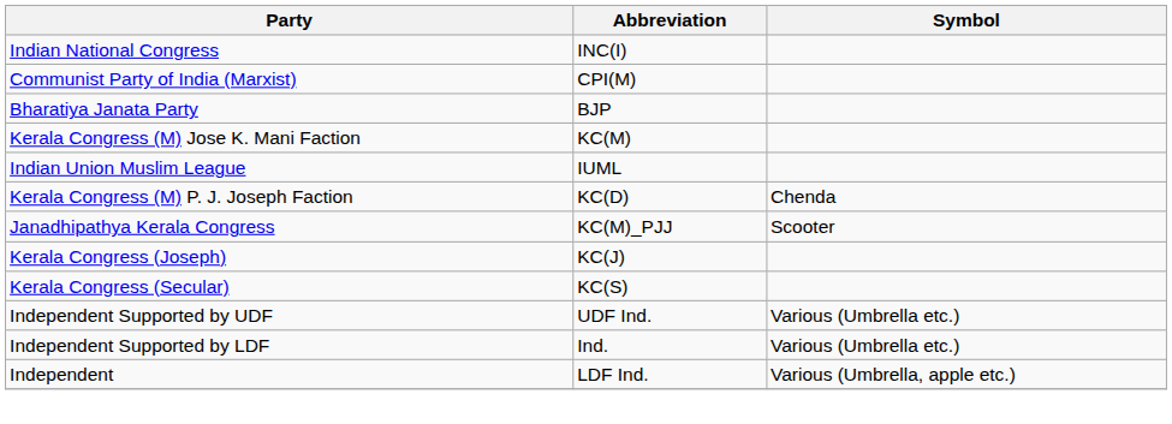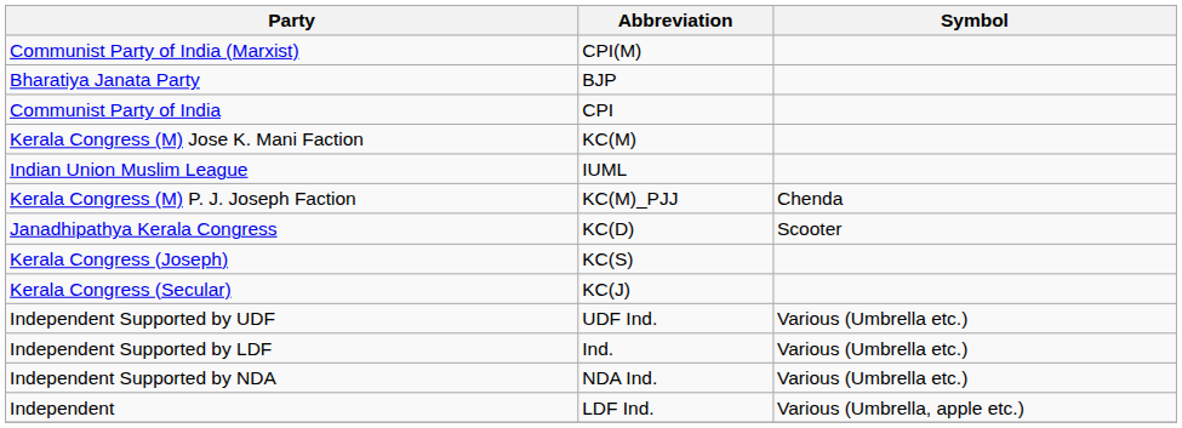- row: Indian National Congress | INC(I)
+ row: Communist Party of India | CPI
Kerala Congress (M) P. J. Joseph Faction | Abbreviation: KC(D) -> KC(M)_PJJ
Janadhipathya Kerala Congress | Abbreviation: KC(M)_PJJ -> KC(D)
Kerala Congress (Joseph) | Abbreviation: KC(J) -> KC(S)
Kerala Congress (Secular) | Abbreviation: KC(S) -> KC(J)
+ row: Independent Supported by NDA | NDA Ind. | Various (Umbrella etc.)
